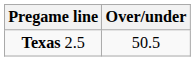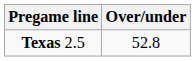Texas 2.5 | Over/under: 50.5 -> 52.8
